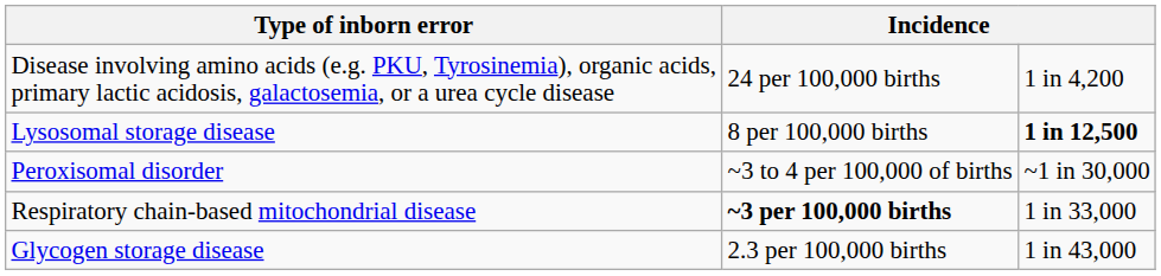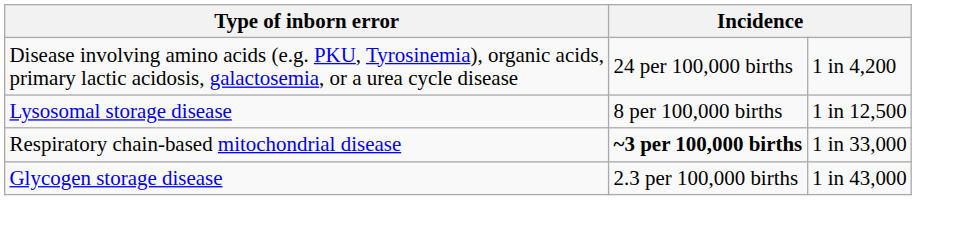Lysosomal storage disease | column 3: bold -> normal
- row: Peroxisomal disorder | ~3 to 4 per 100,000 of births | ~1 in 30,000
